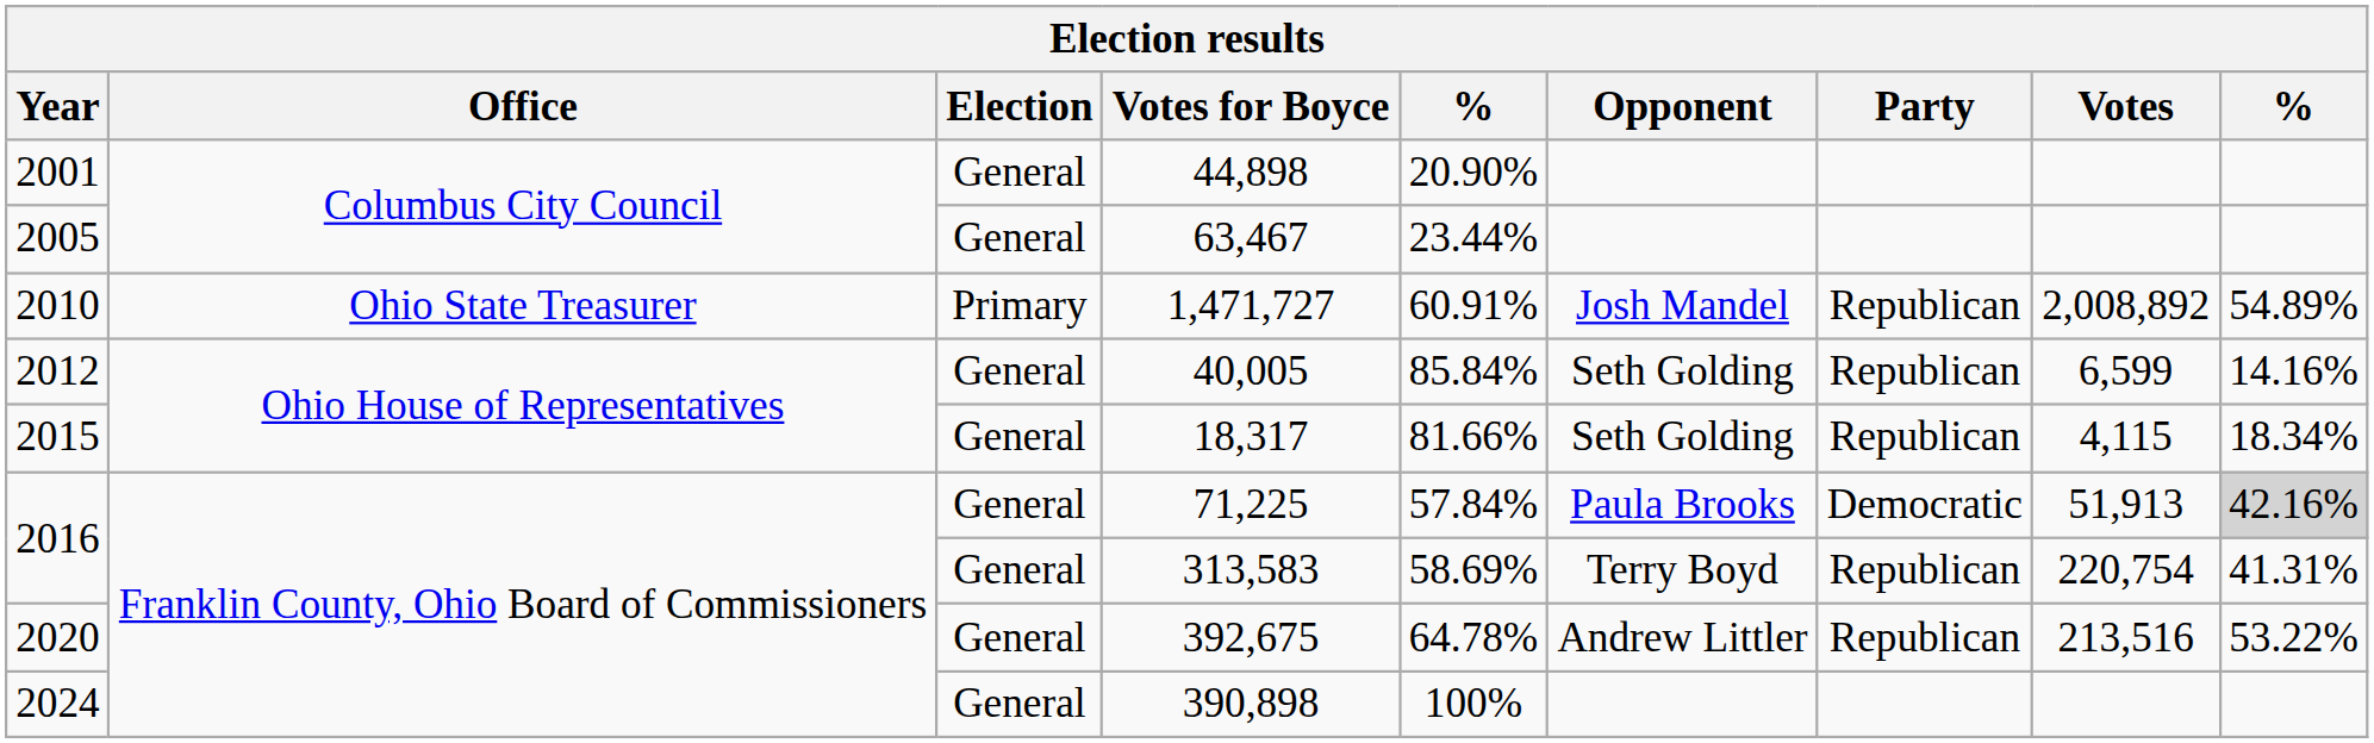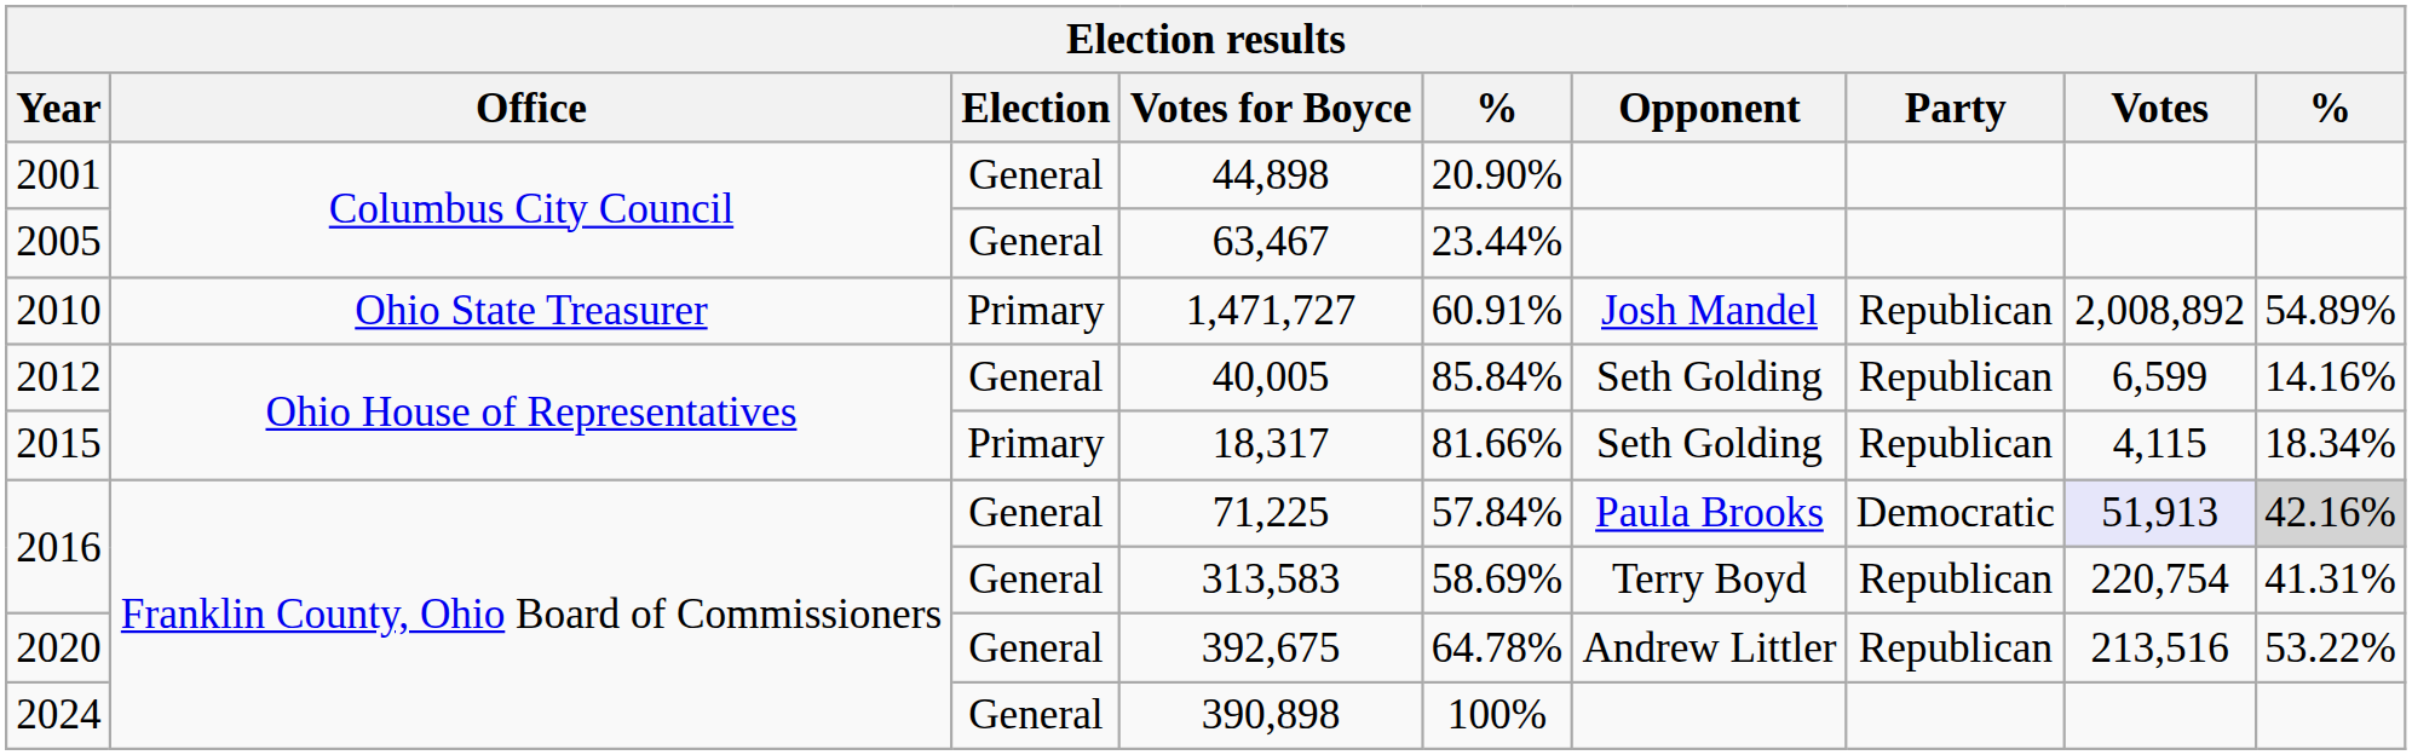18,317 | Election: General -> Primary
71,225 | Votes: no background -> lavender background
